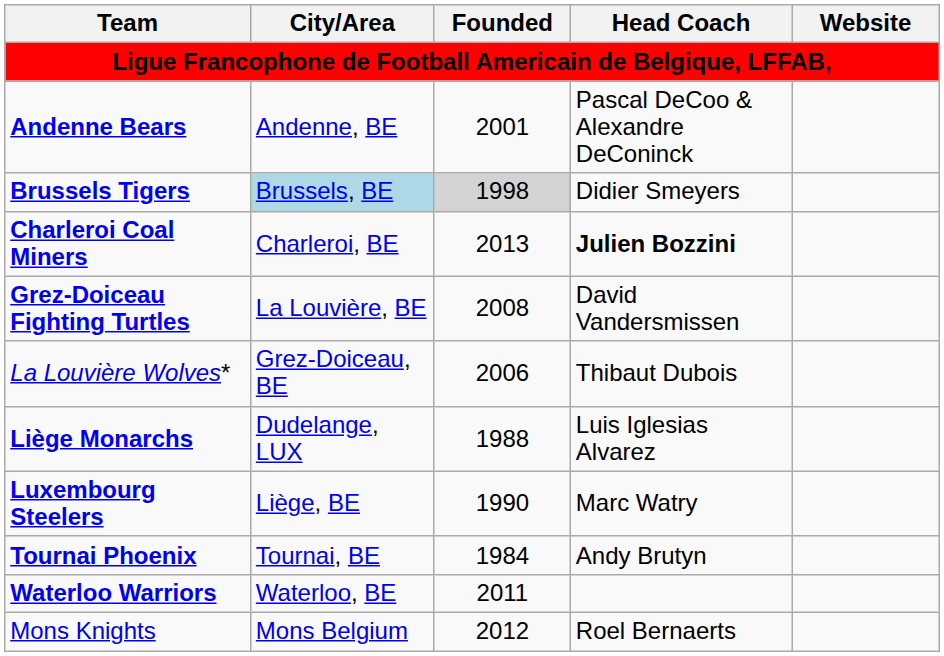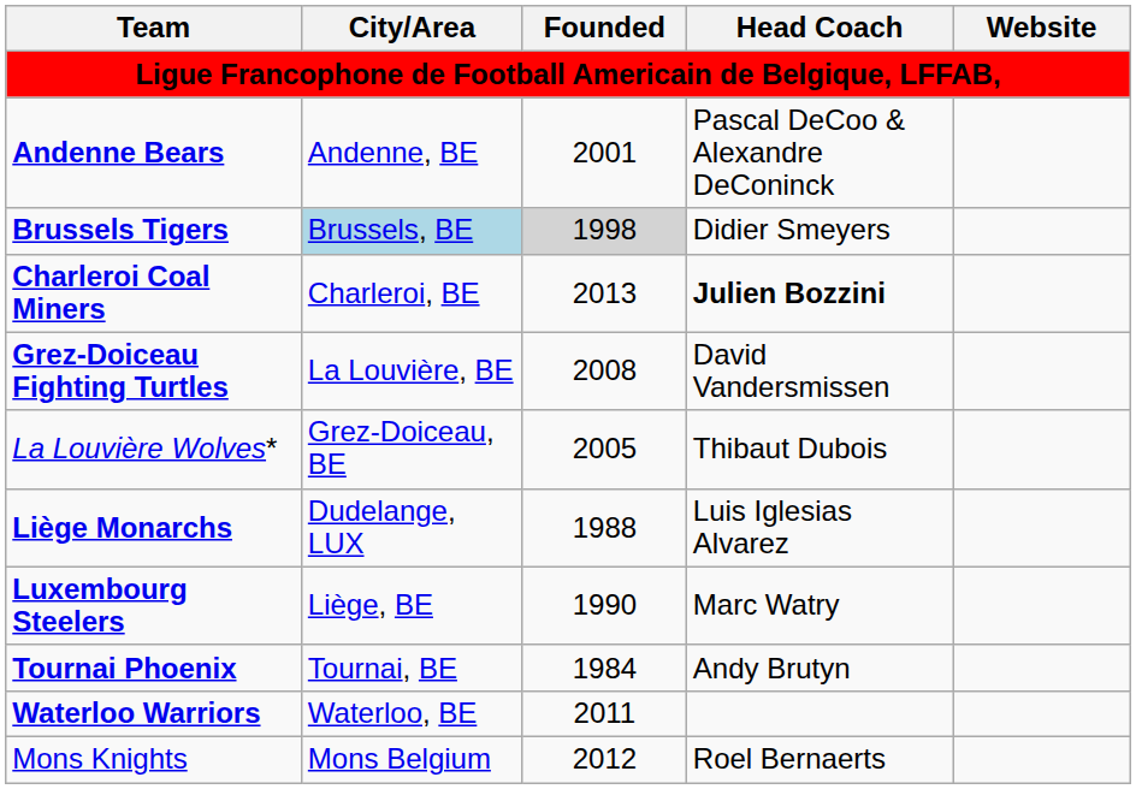La Louvière Wolves* | Founded: 2006 -> 2005
